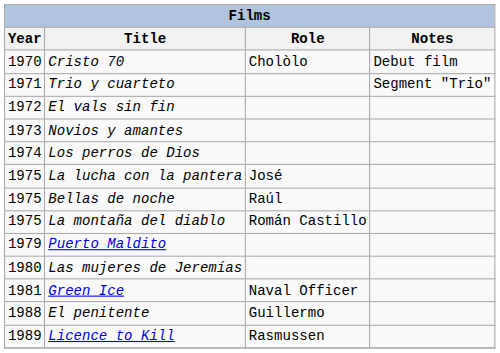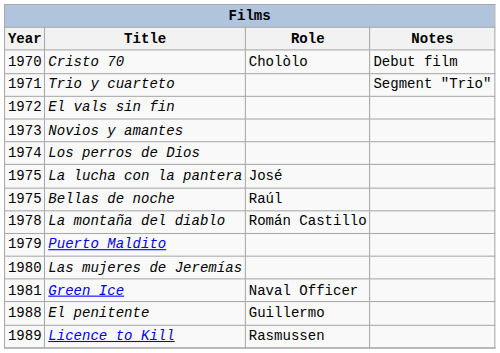La montaña del diablo | Year: 1975 -> 1978
